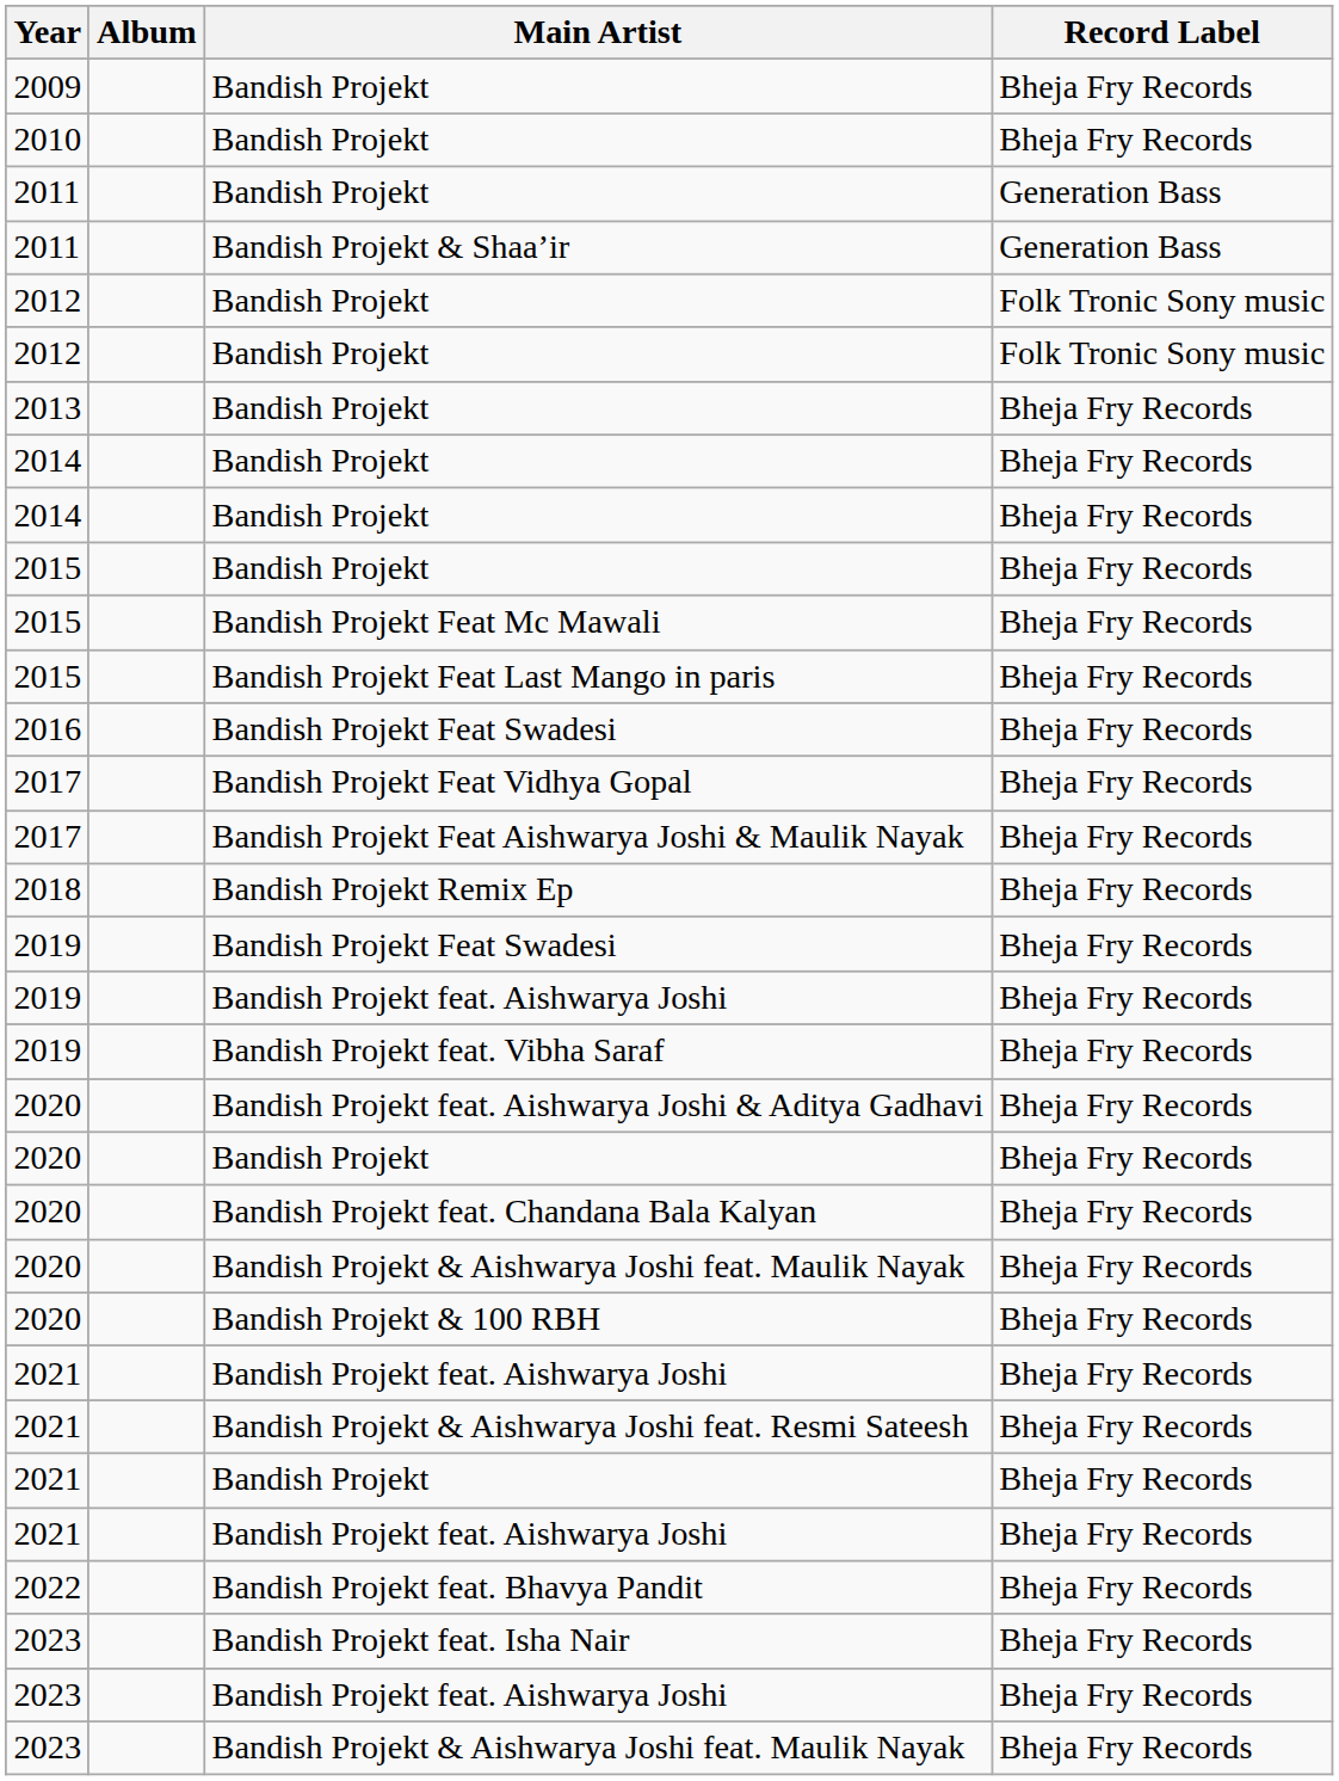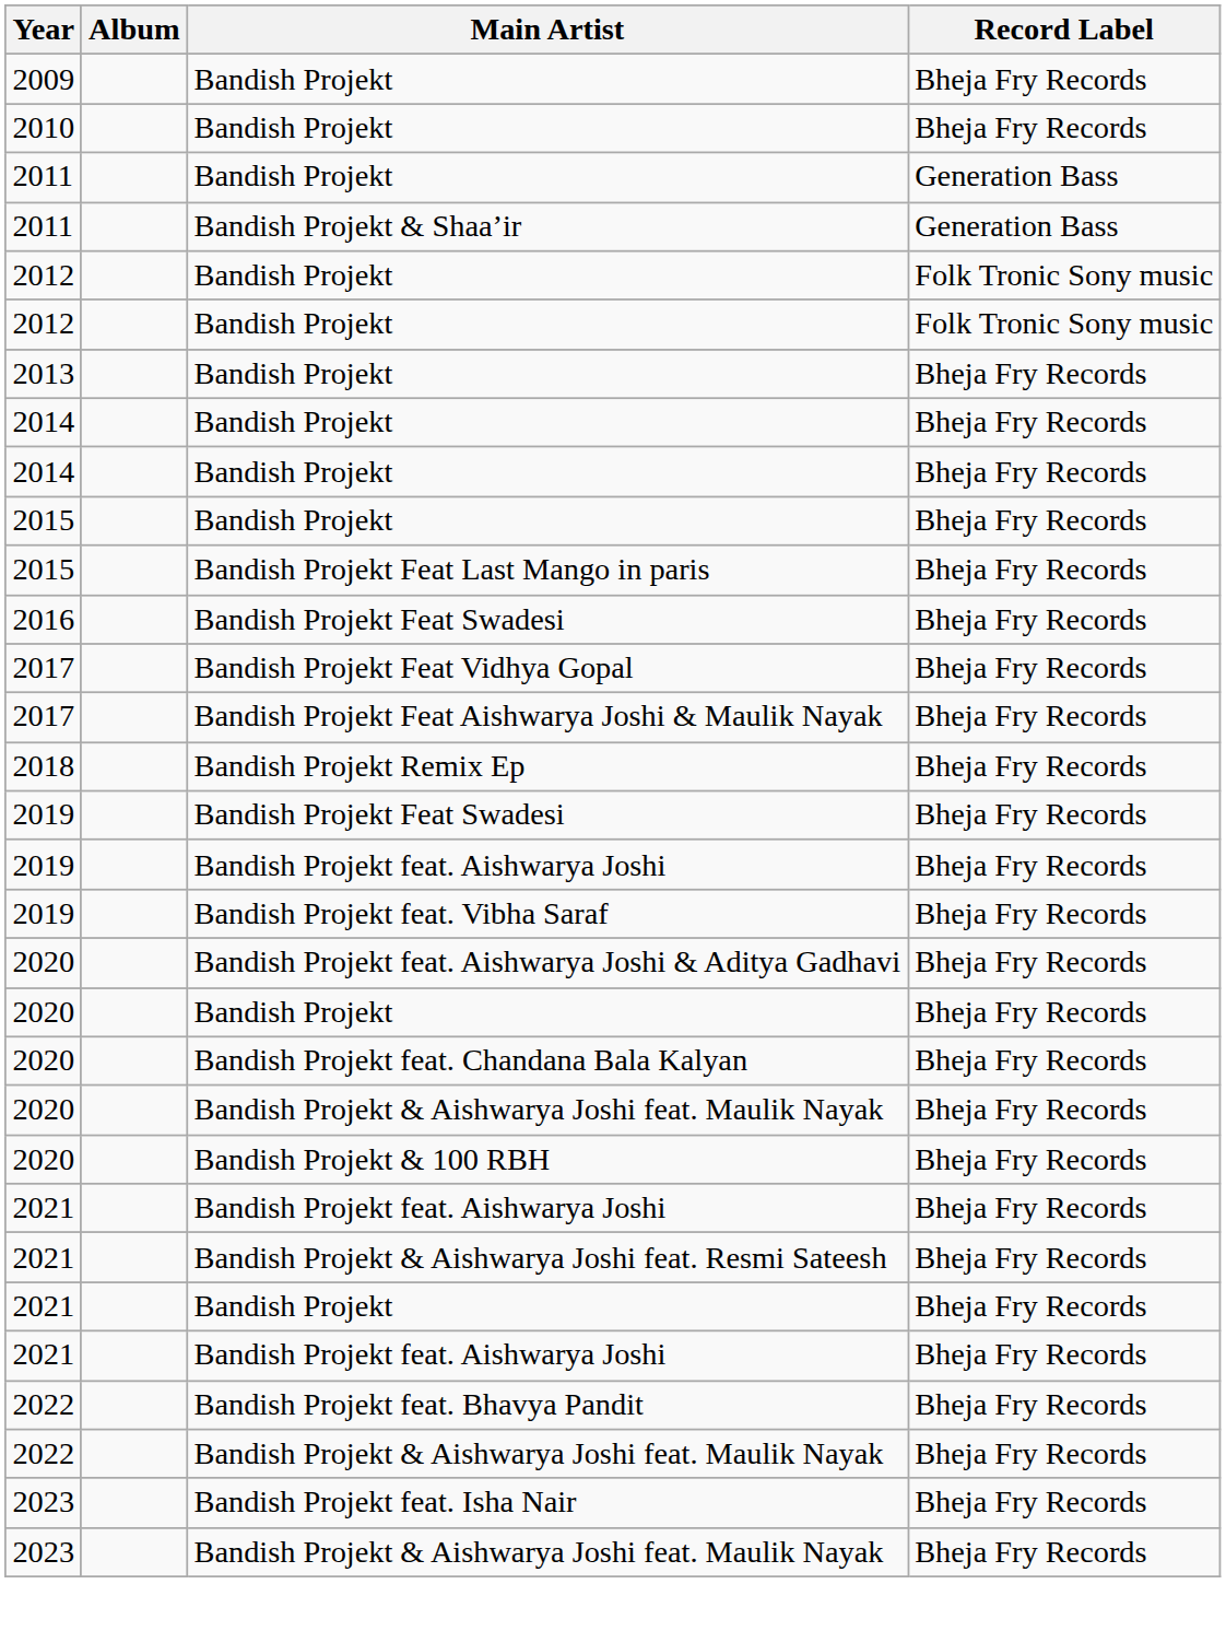- row: 2015 | Bandish Projekt Feat Mc Mawali | Bheja Fry Records
+ row: 2022 | Bandish Projekt & Aishwarya Joshi feat. Maulik Nayak | Bheja Fry Records
- row: 2023 | Bandish Projekt feat. Aishwarya Joshi | Bheja Fry Records
